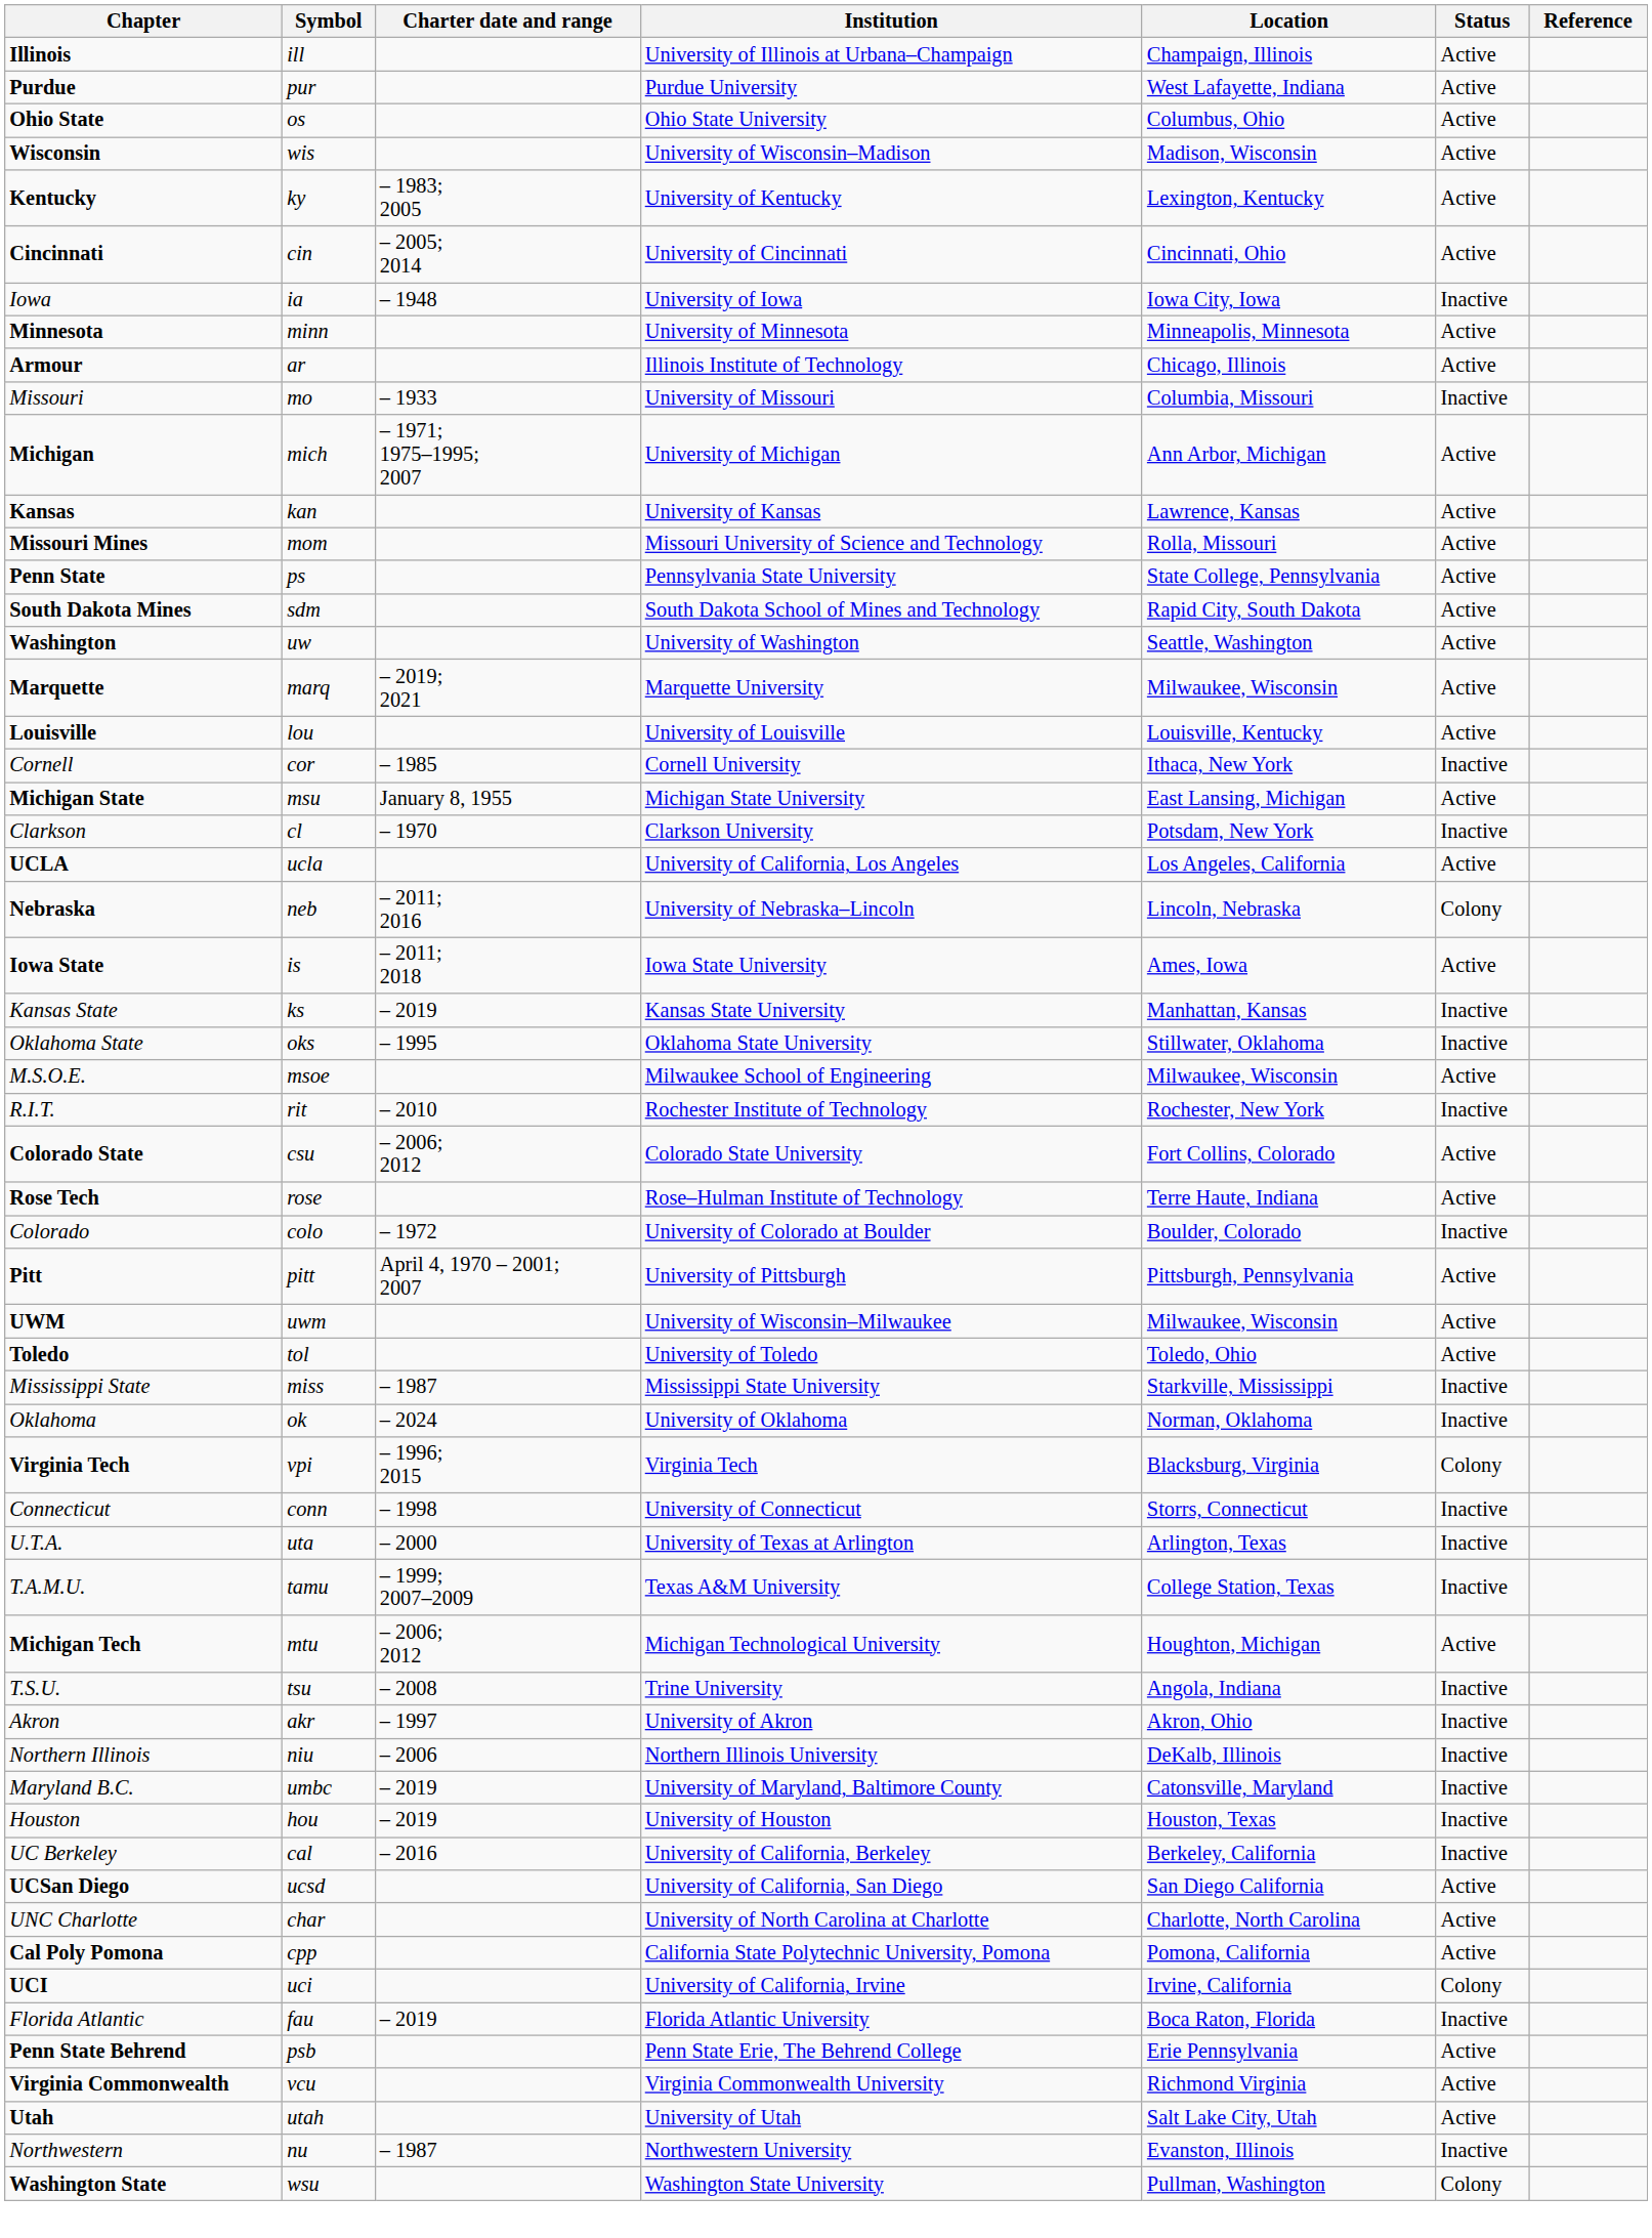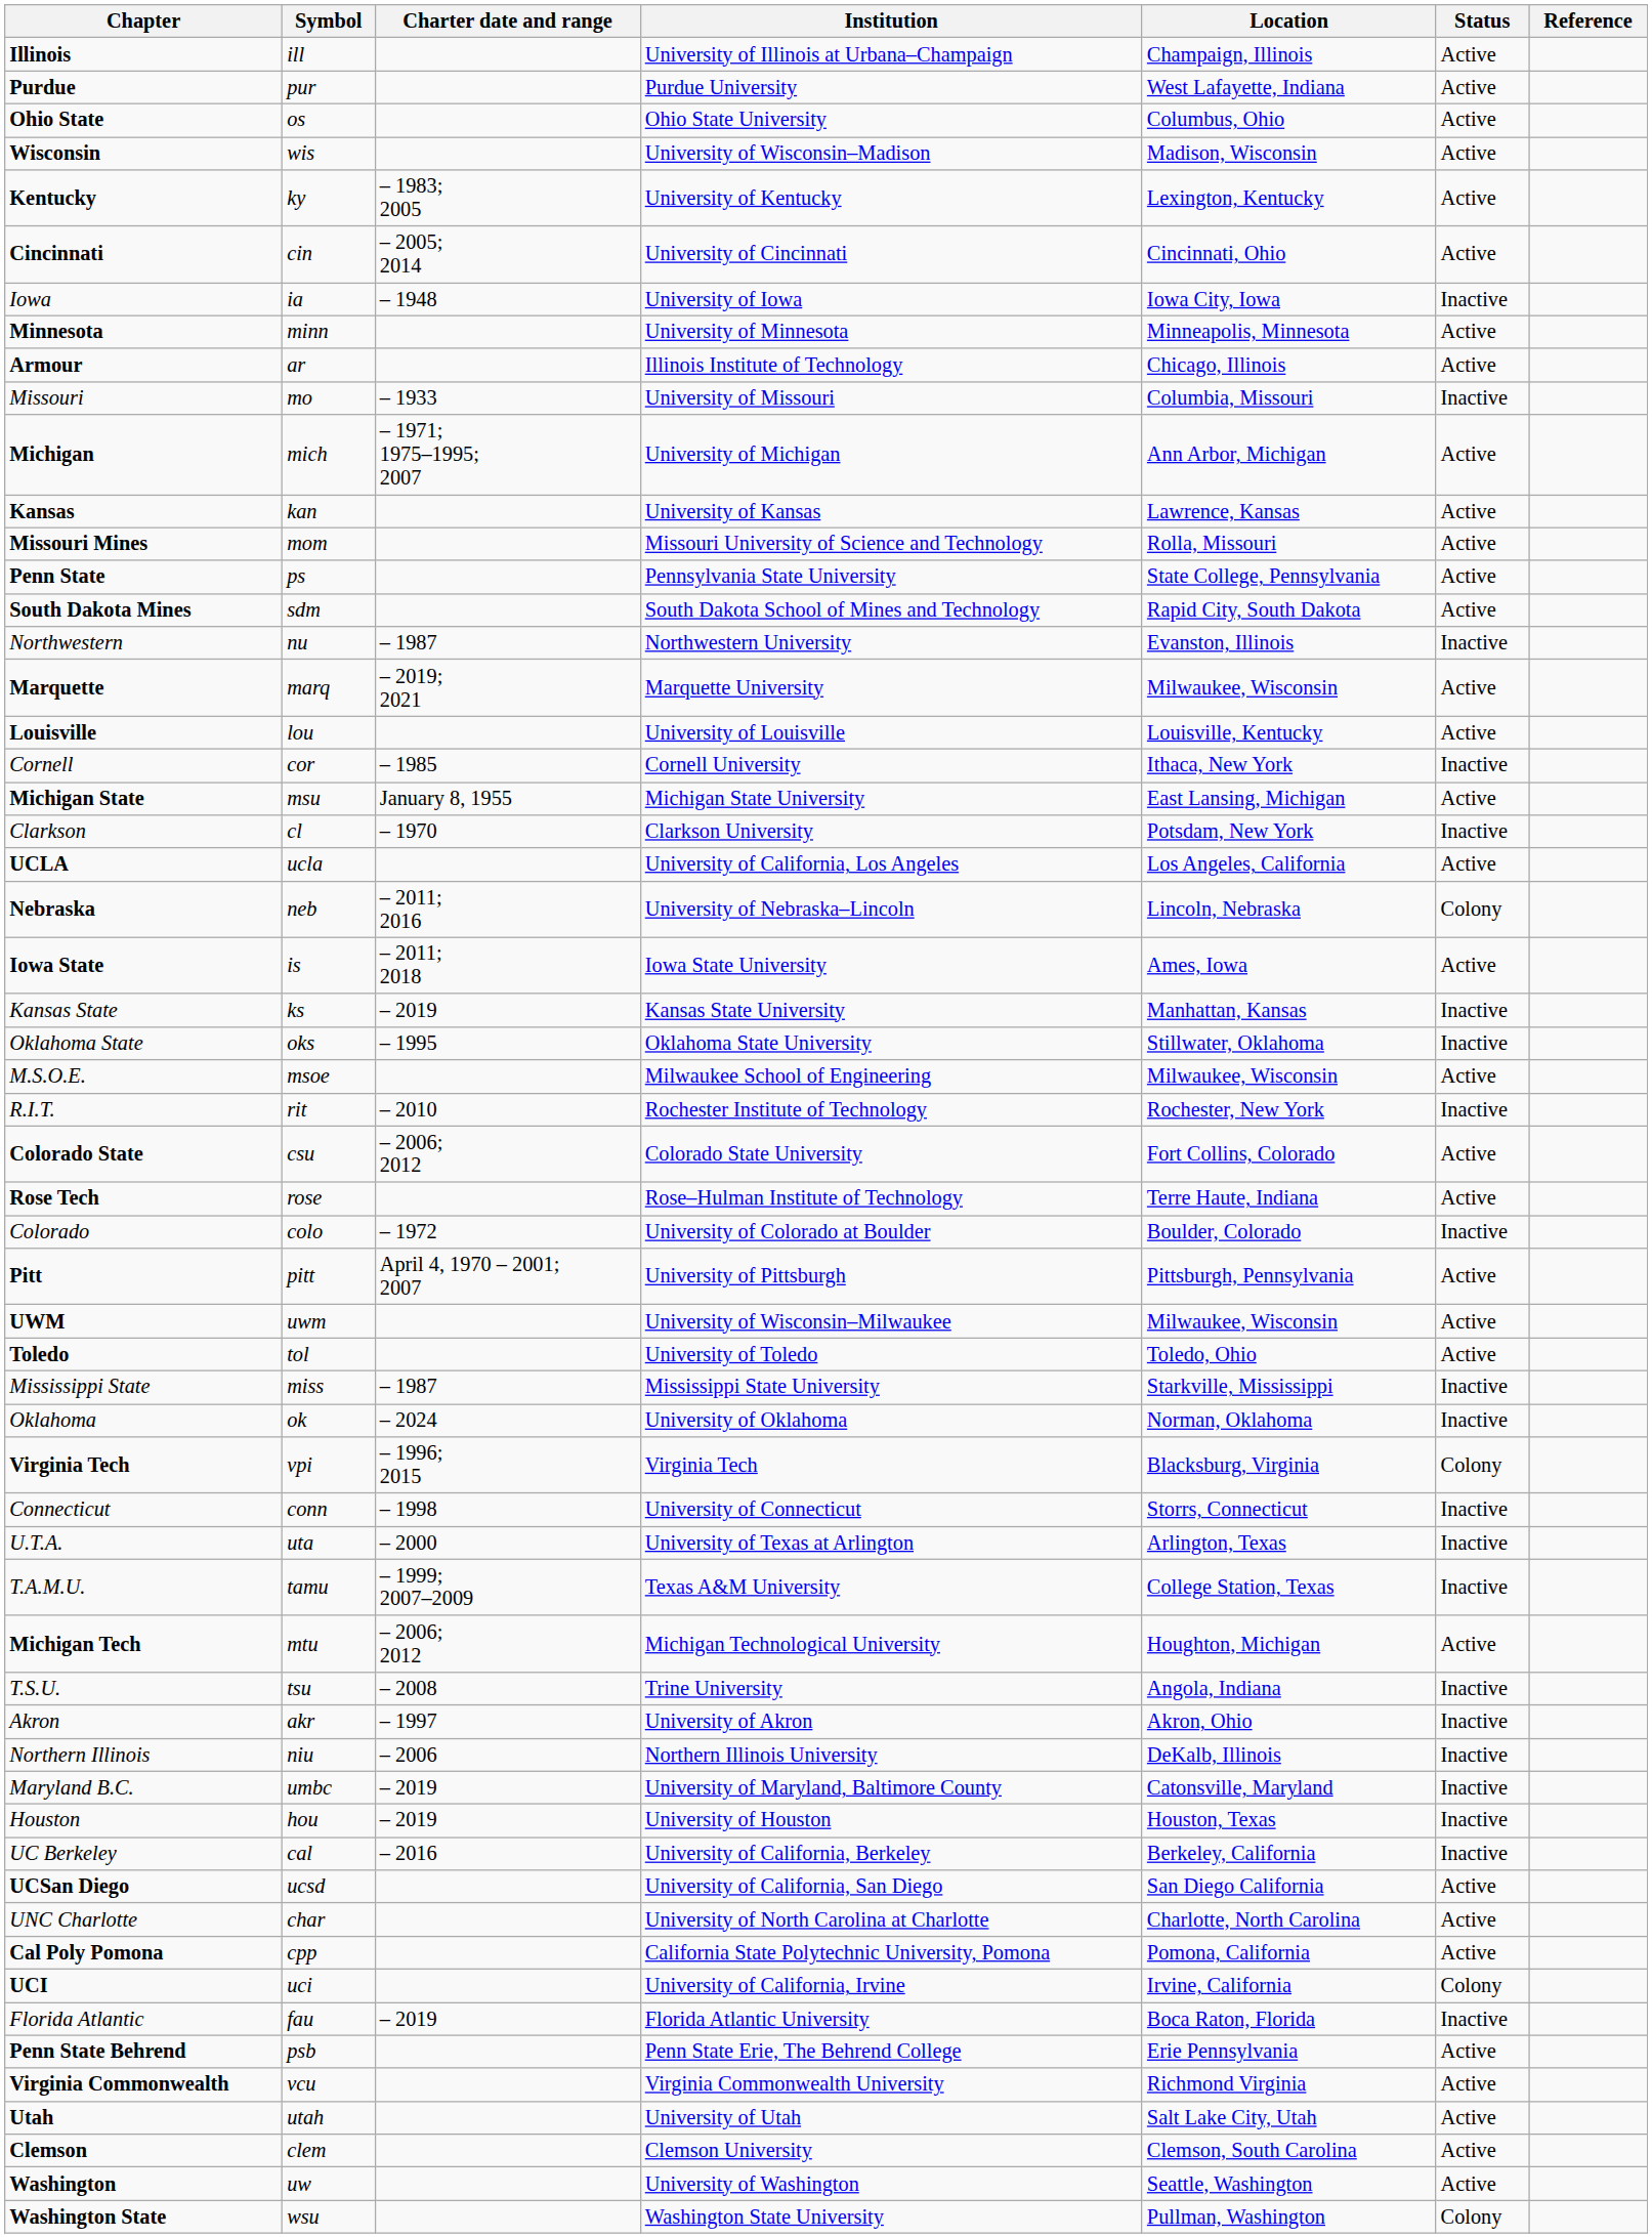rows swapped: Northwestern <-> Washington
+ row: Clemson | clem | Clemson University | Clemson, South Carolina | Active
